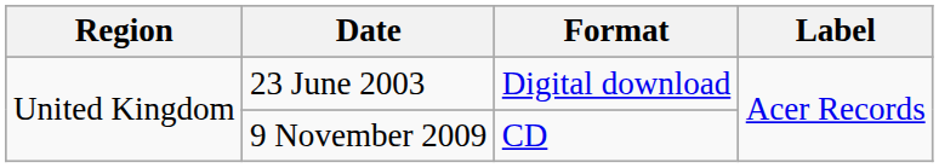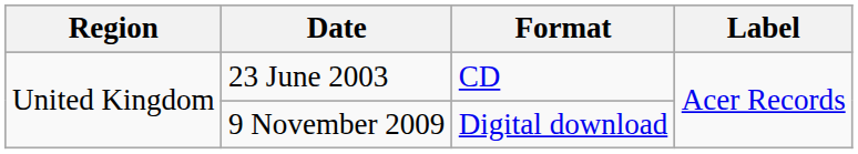23 June 2003 | Format: Digital download -> CD
9 November 2009 | Format: CD -> Digital download
